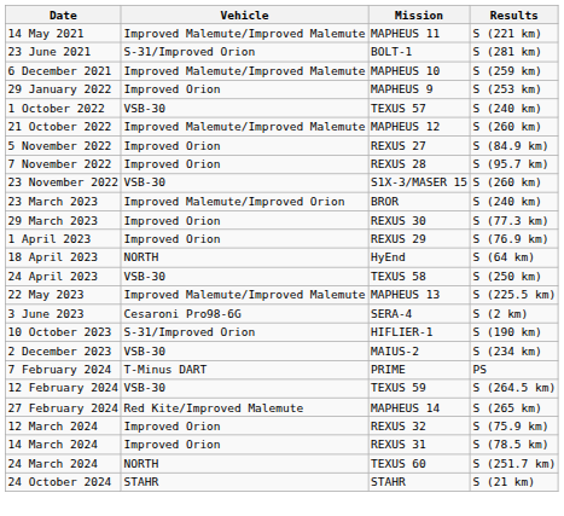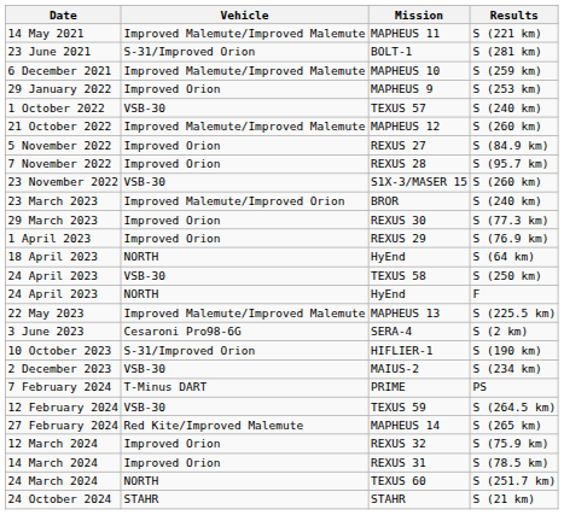+ row: 24 April 2023 | NORTH | HyEnd | F
